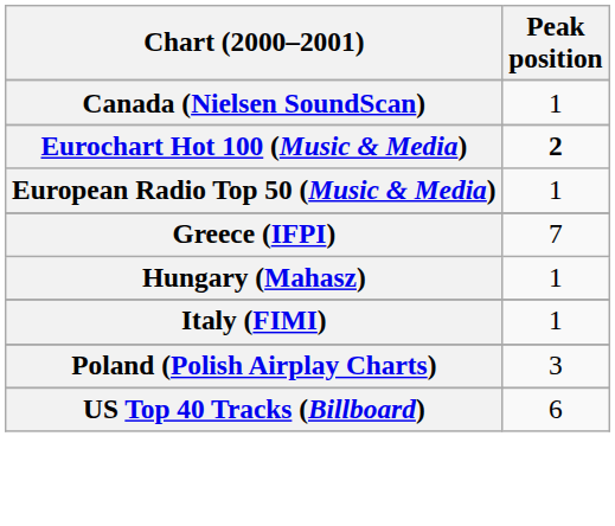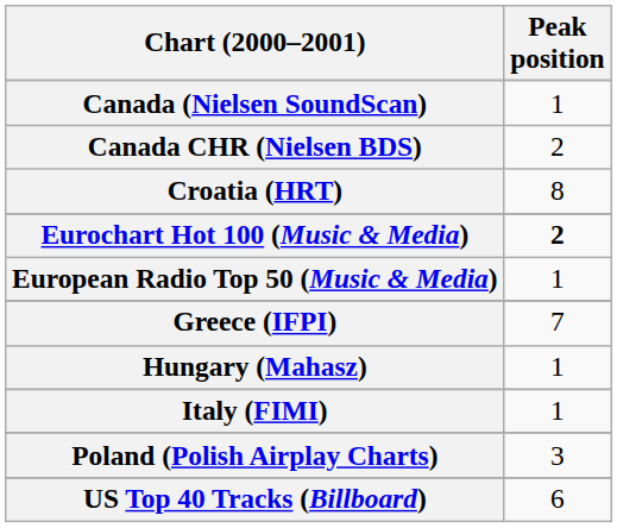+ row: Canada CHR (Nielsen BDS) | 2
+ row: Croatia (HRT) | 8
